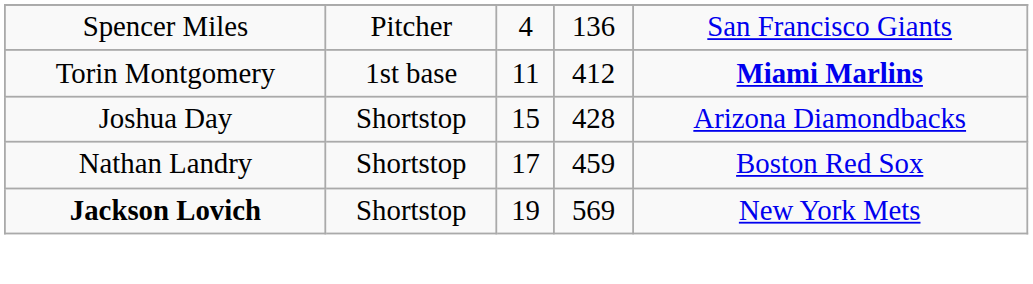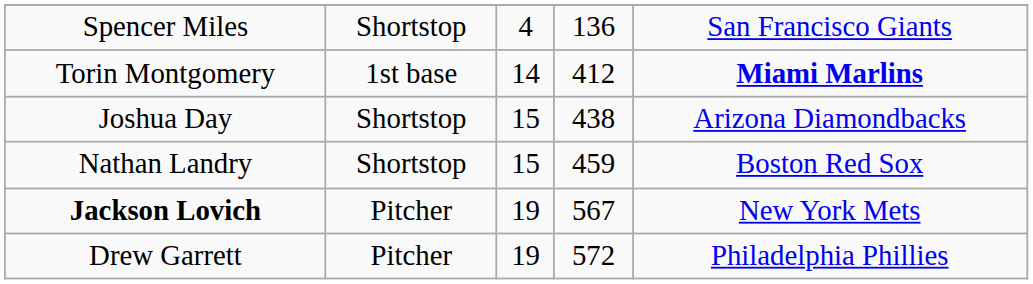Spencer Miles | column 2: Pitcher -> Shortstop
Torin Montgomery | column 3: 11 -> 14
Joshua Day | column 4: 428 -> 438
Nathan Landry | column 3: 17 -> 15
Jackson Lovich | column 2: Shortstop -> Pitcher
Jackson Lovich | column 4: 569 -> 567
+ row: Drew Garrett | Pitcher | 19 | 572 | Philadelphia Phillies
